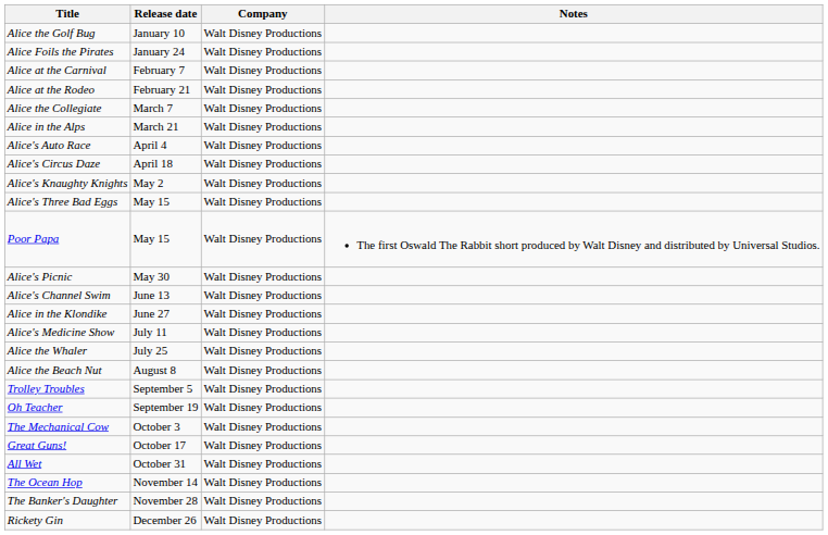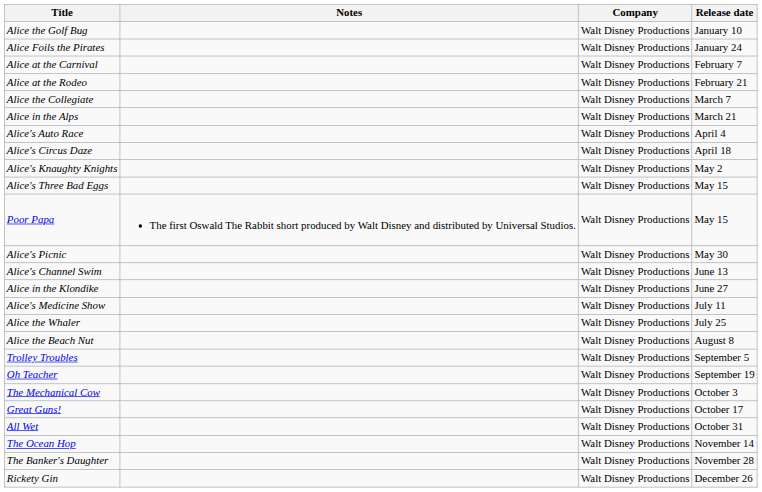columns swapped: Release date <-> Notes
